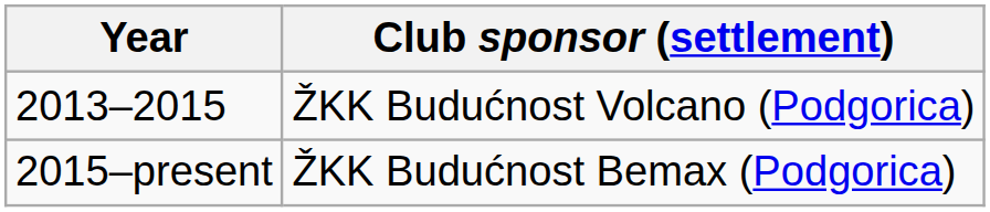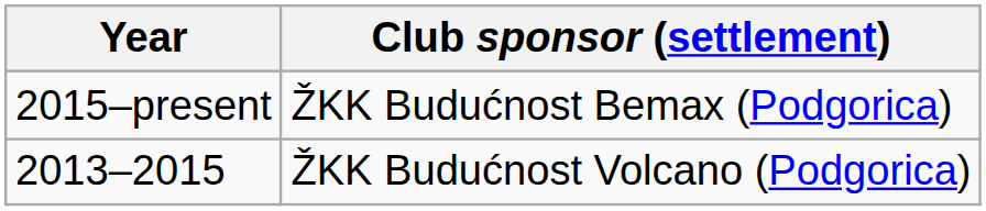rows swapped: 2013–2015 <-> 2015–present
